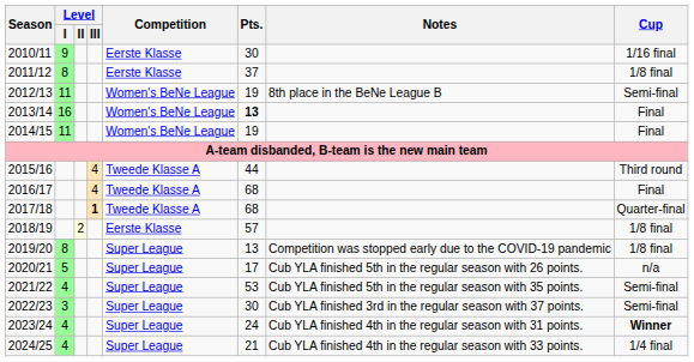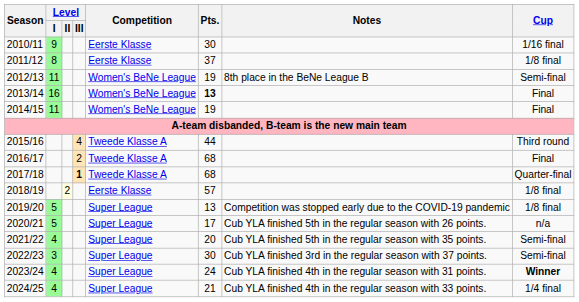2016/17 | Level / III: 4 -> 2
2019/20 | Level / I: 8 -> 5
2021/22 | Pts.: 53 -> 20
